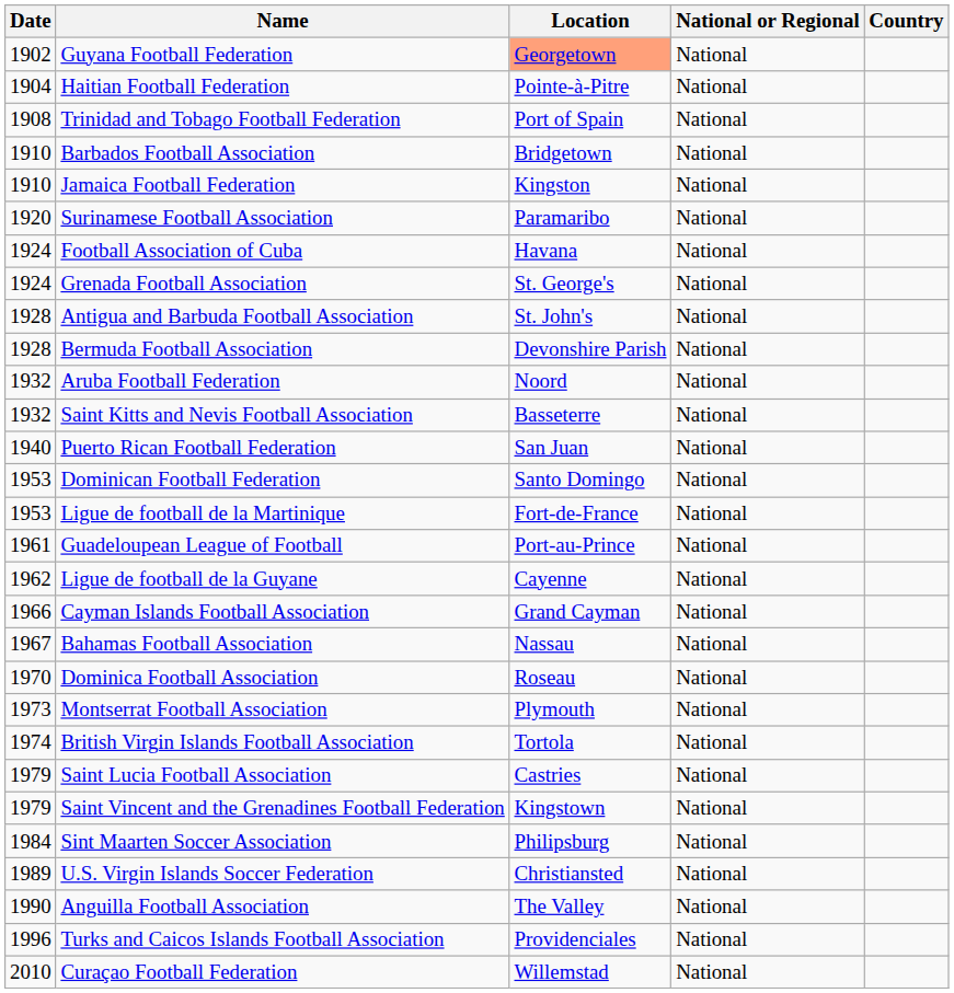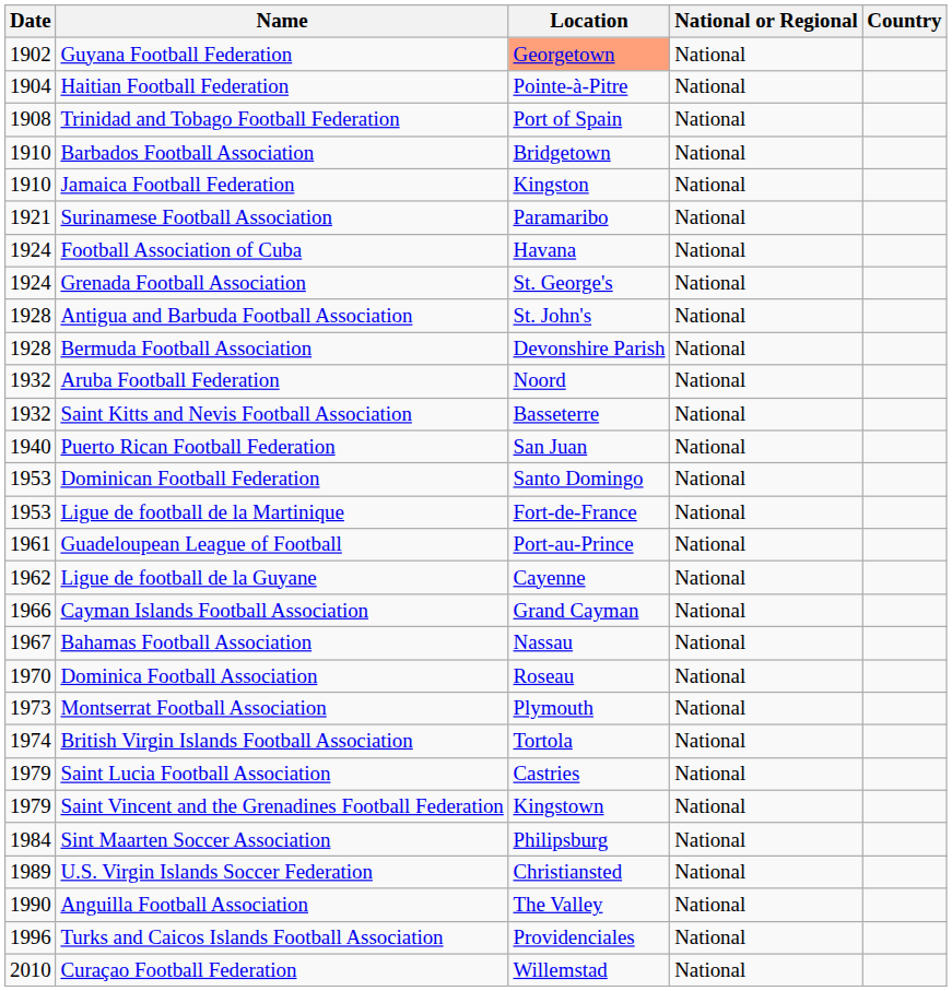Surinamese Football Association | Date: 1920 -> 1921
